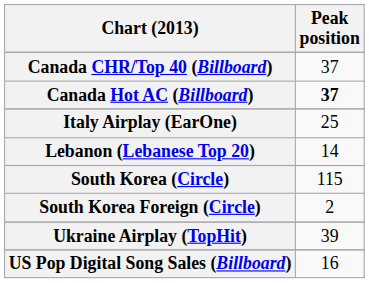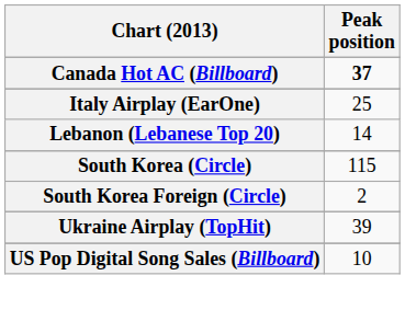- row: Canada CHR/Top 40 (Billboard) | 37
US Pop Digital Song Sales (Billboard) | Peak position: 16 -> 10
